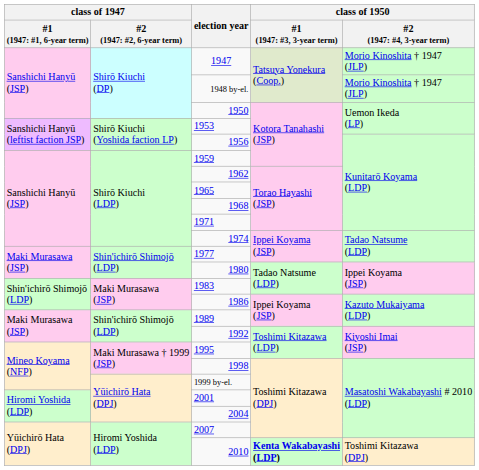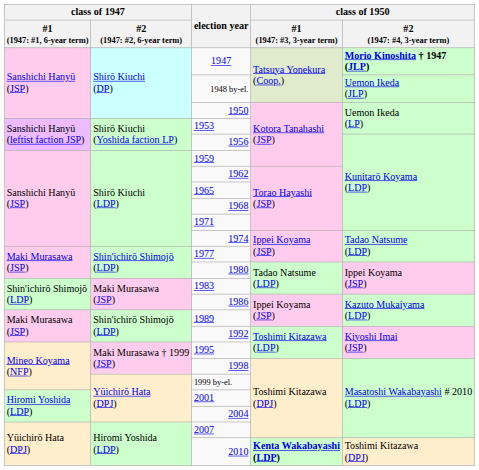1947 | column 5: normal -> bold
1948 by-el. | column 5: Morio Kinoshita † 1947 (JLP) -> Uemon Ikeda (JLP)
